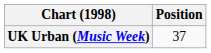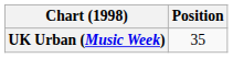UK Urban (Music Week) | Position: 37 -> 35
